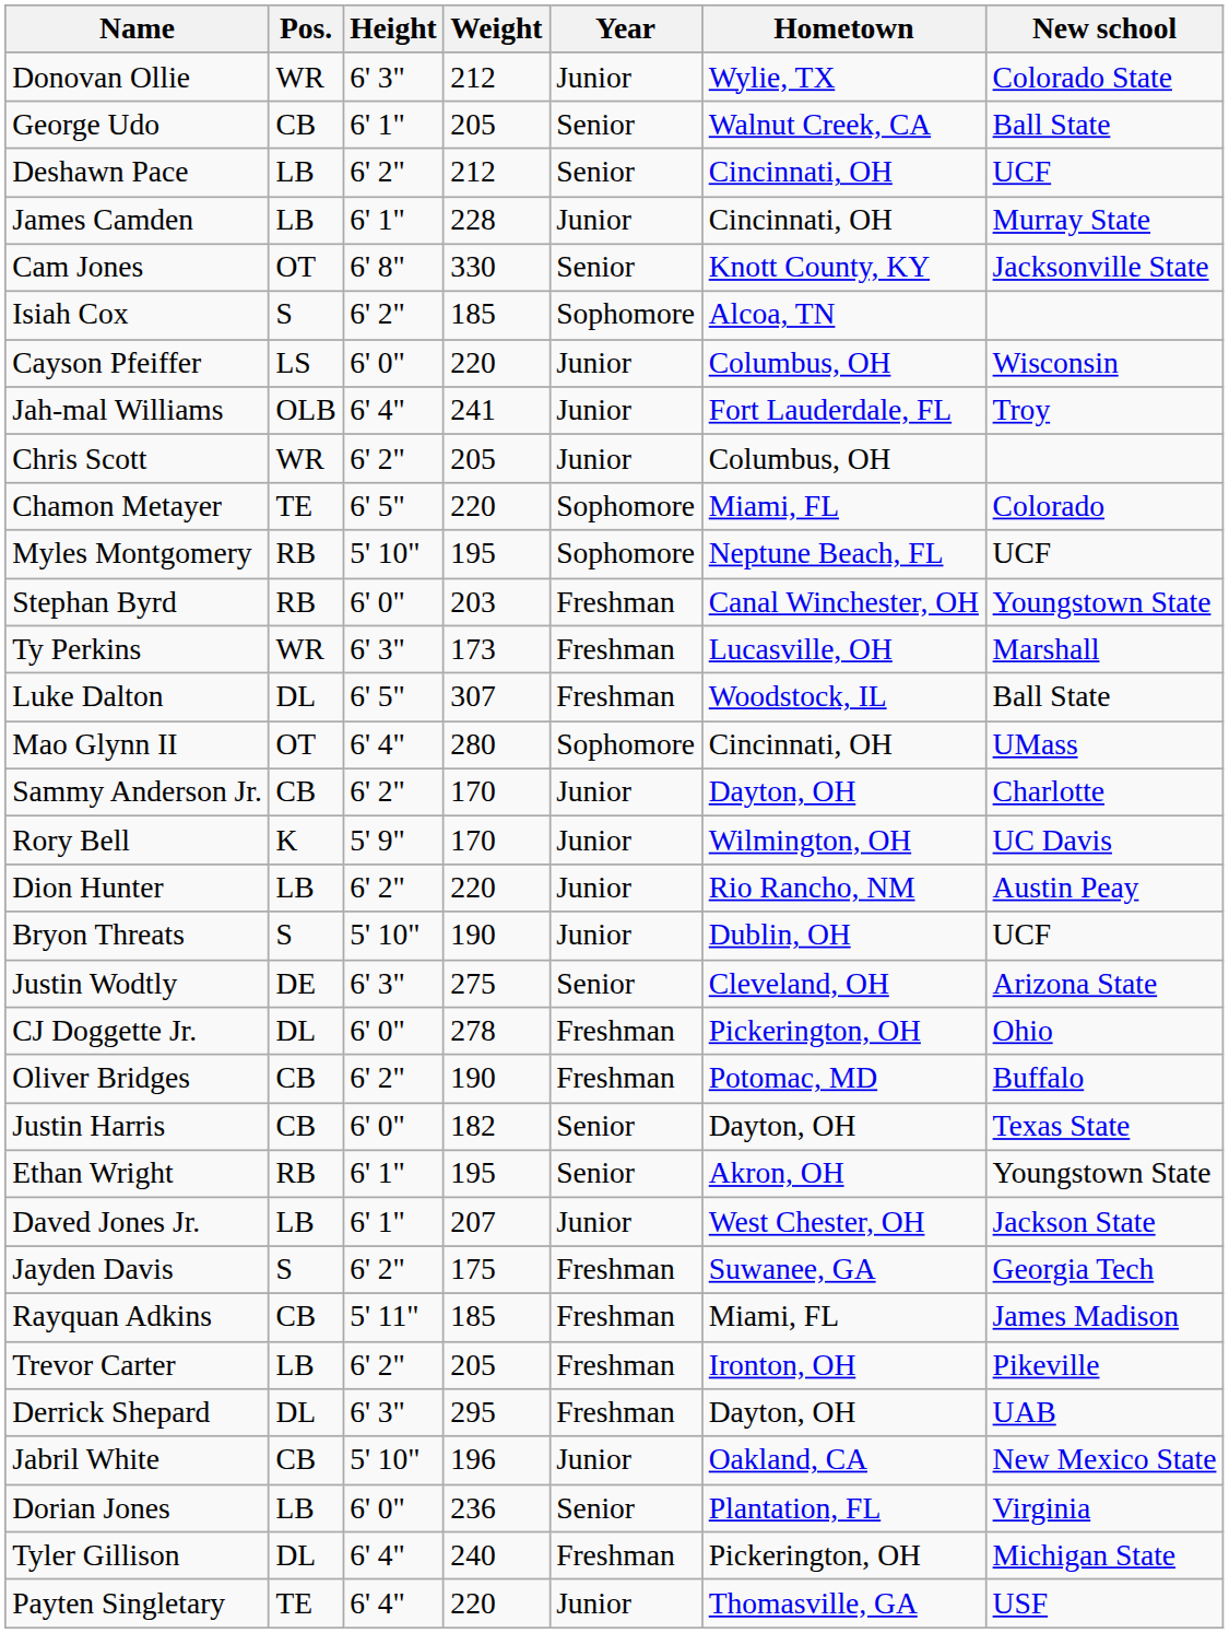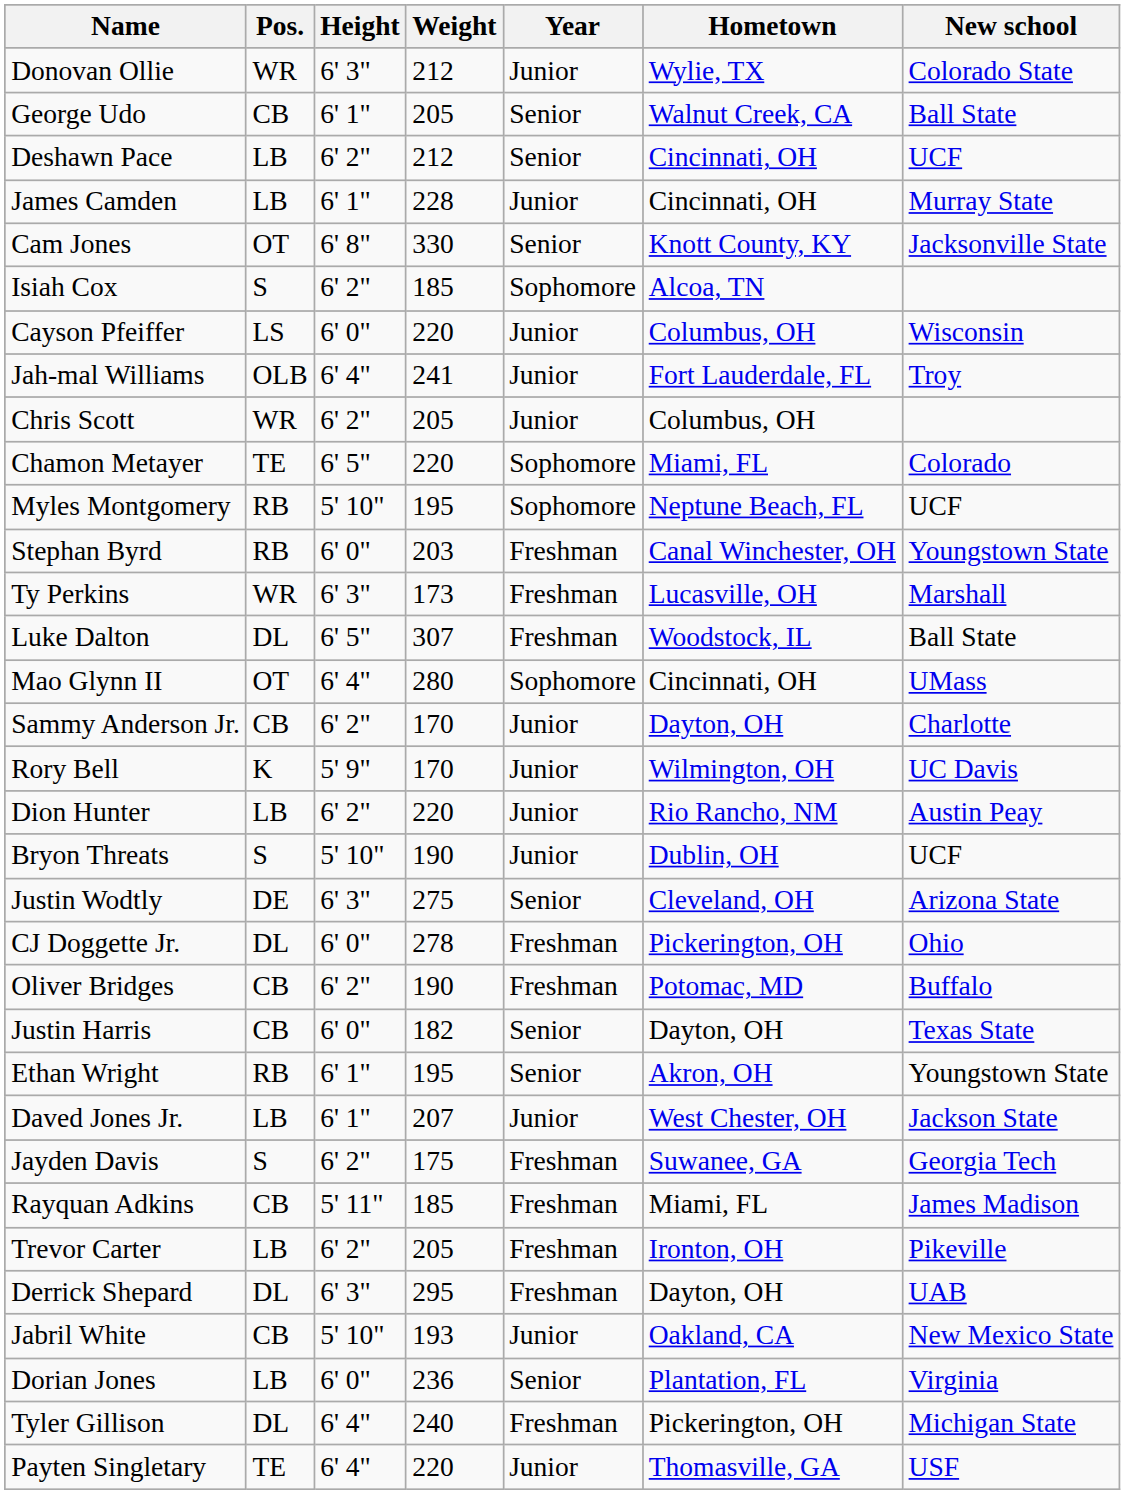Jabril White | Weight: 196 -> 193
